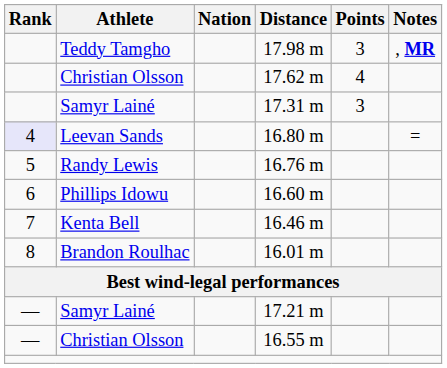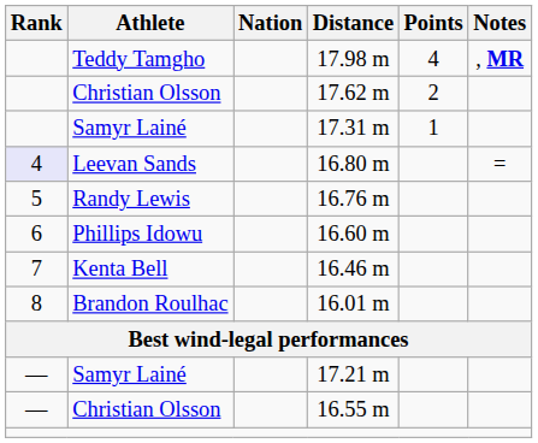17.98 m | Points: 3 -> 4
17.62 m | Points: 4 -> 2
17.31 m | Points: 3 -> 1
